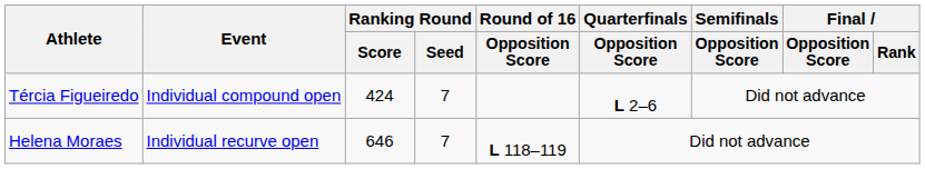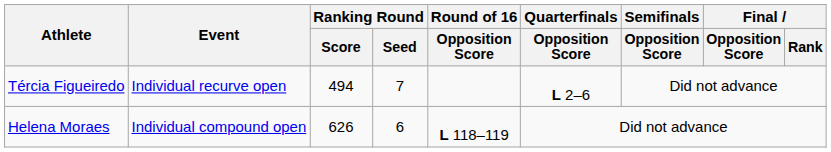Tércia Figueiredo | Event: Individual compound open -> Individual recurve open
Tércia Figueiredo | Ranking Round / Score: 424 -> 494
Helena Moraes | Event: Individual recurve open -> Individual compound open
Helena Moraes | Ranking Round / Score: 646 -> 626
Helena Moraes | Ranking Round / Seed: 7 -> 6
